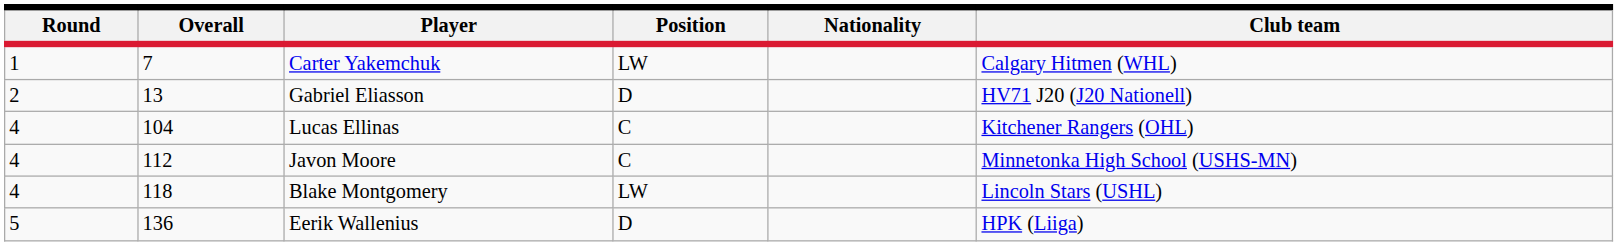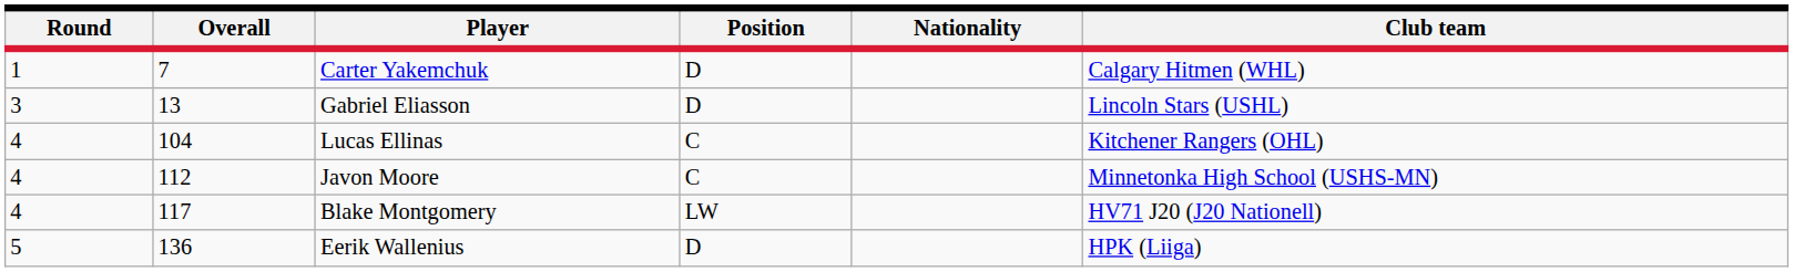Carter Yakemchuk | Position: LW -> D
Gabriel Eliasson | Round: 2 -> 3
Gabriel Eliasson | Club team: HV71 J20 (J20 Nationell) -> Lincoln Stars (USHL)
Blake Montgomery | Overall: 118 -> 117
Blake Montgomery | Club team: Lincoln Stars (USHL) -> HV71 J20 (J20 Nationell)
